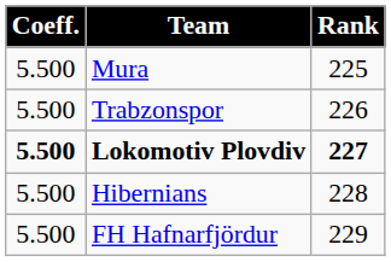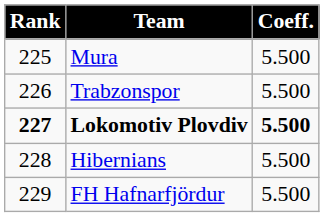columns swapped: Rank <-> Coeff.
